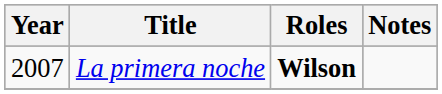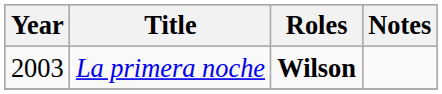La primera noche | Year: 2007 -> 2003
